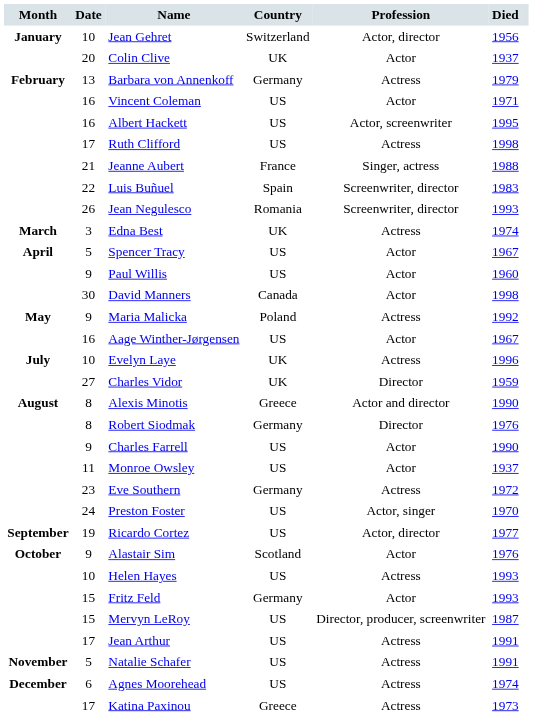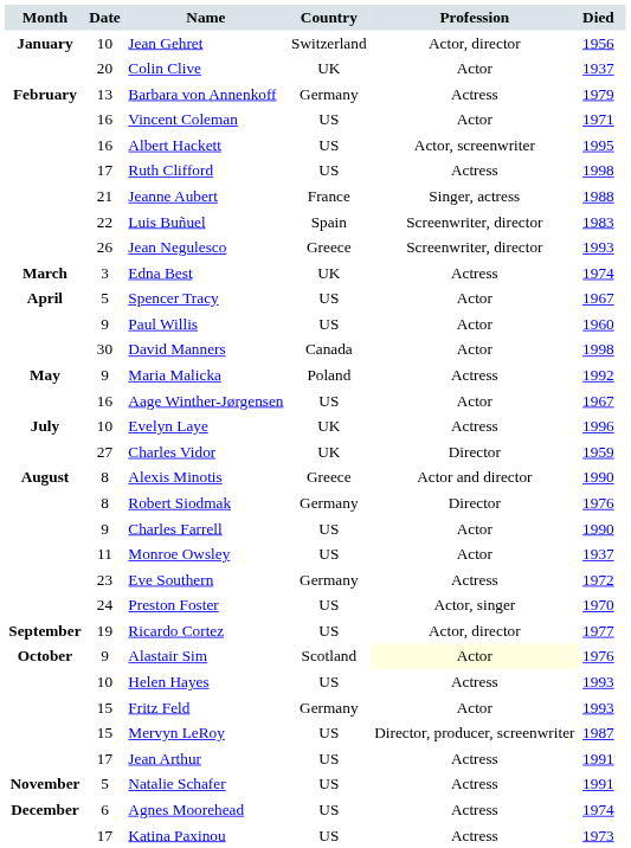Jean Negulesco | Country: Romania -> Greece
Alastair Sim | Profession: no background -> lightyellow background
Katina Paxinou | Country: Greece -> US
